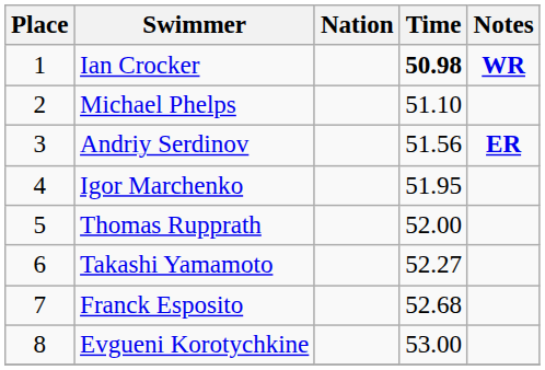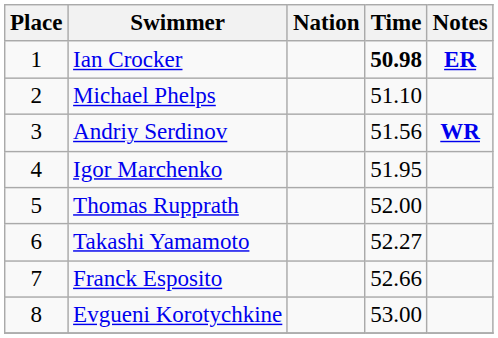Ian Crocker | Notes: WR -> ER
Andriy Serdinov | Notes: ER -> WR
Franck Esposito | Time: 52.68 -> 52.66
